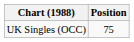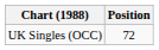UK Singles (OCC) | Position: 75 -> 72
